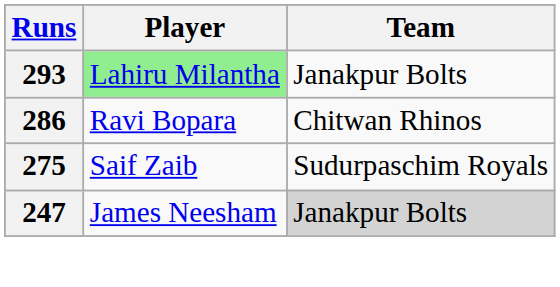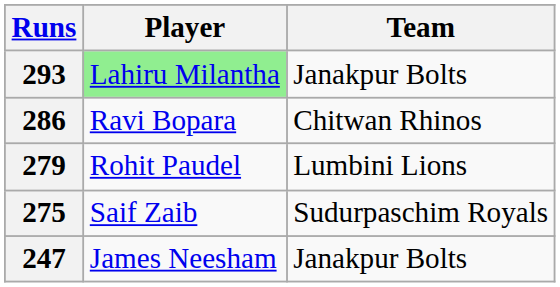+ row: 279 | Rohit Paudel | Lumbini Lions
247 | Team: lightgrey background -> no background
